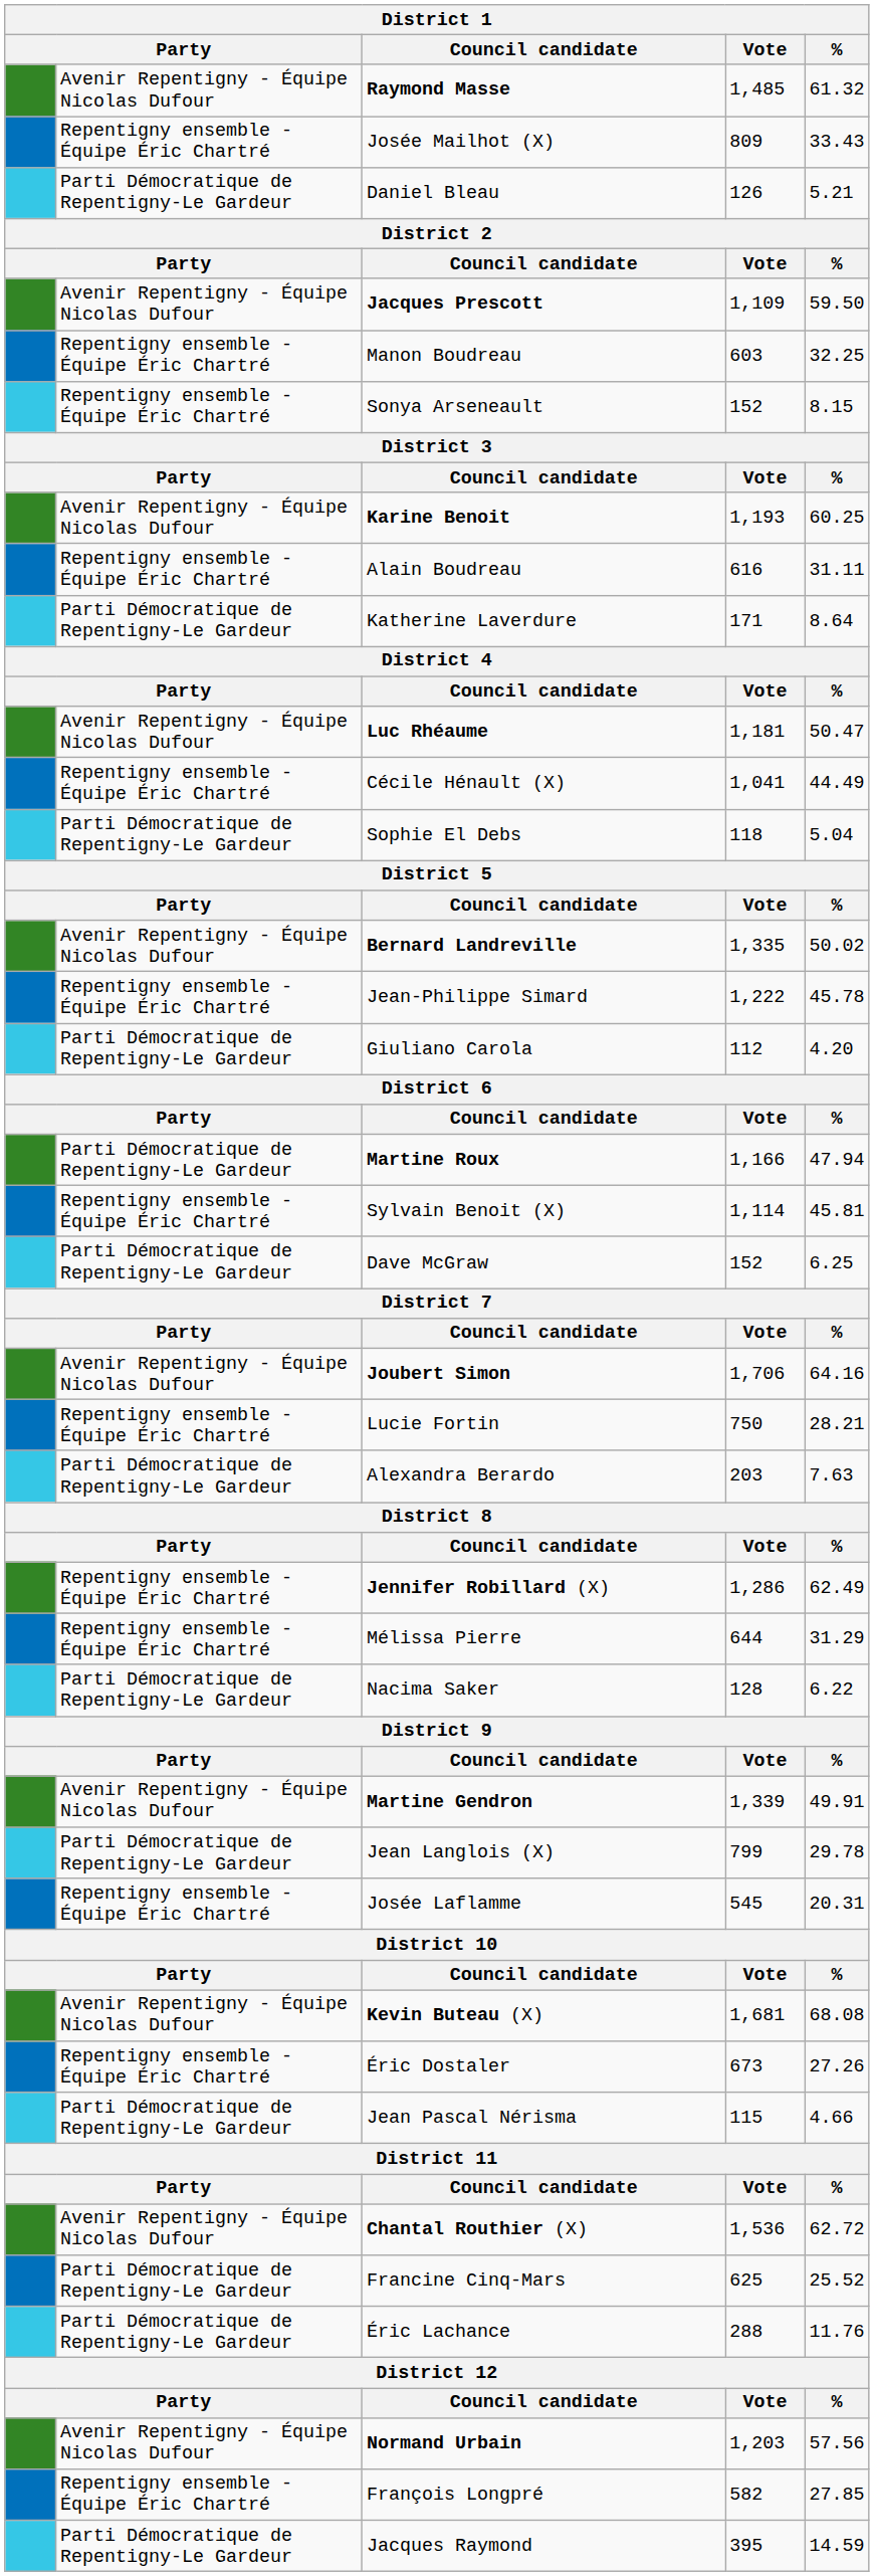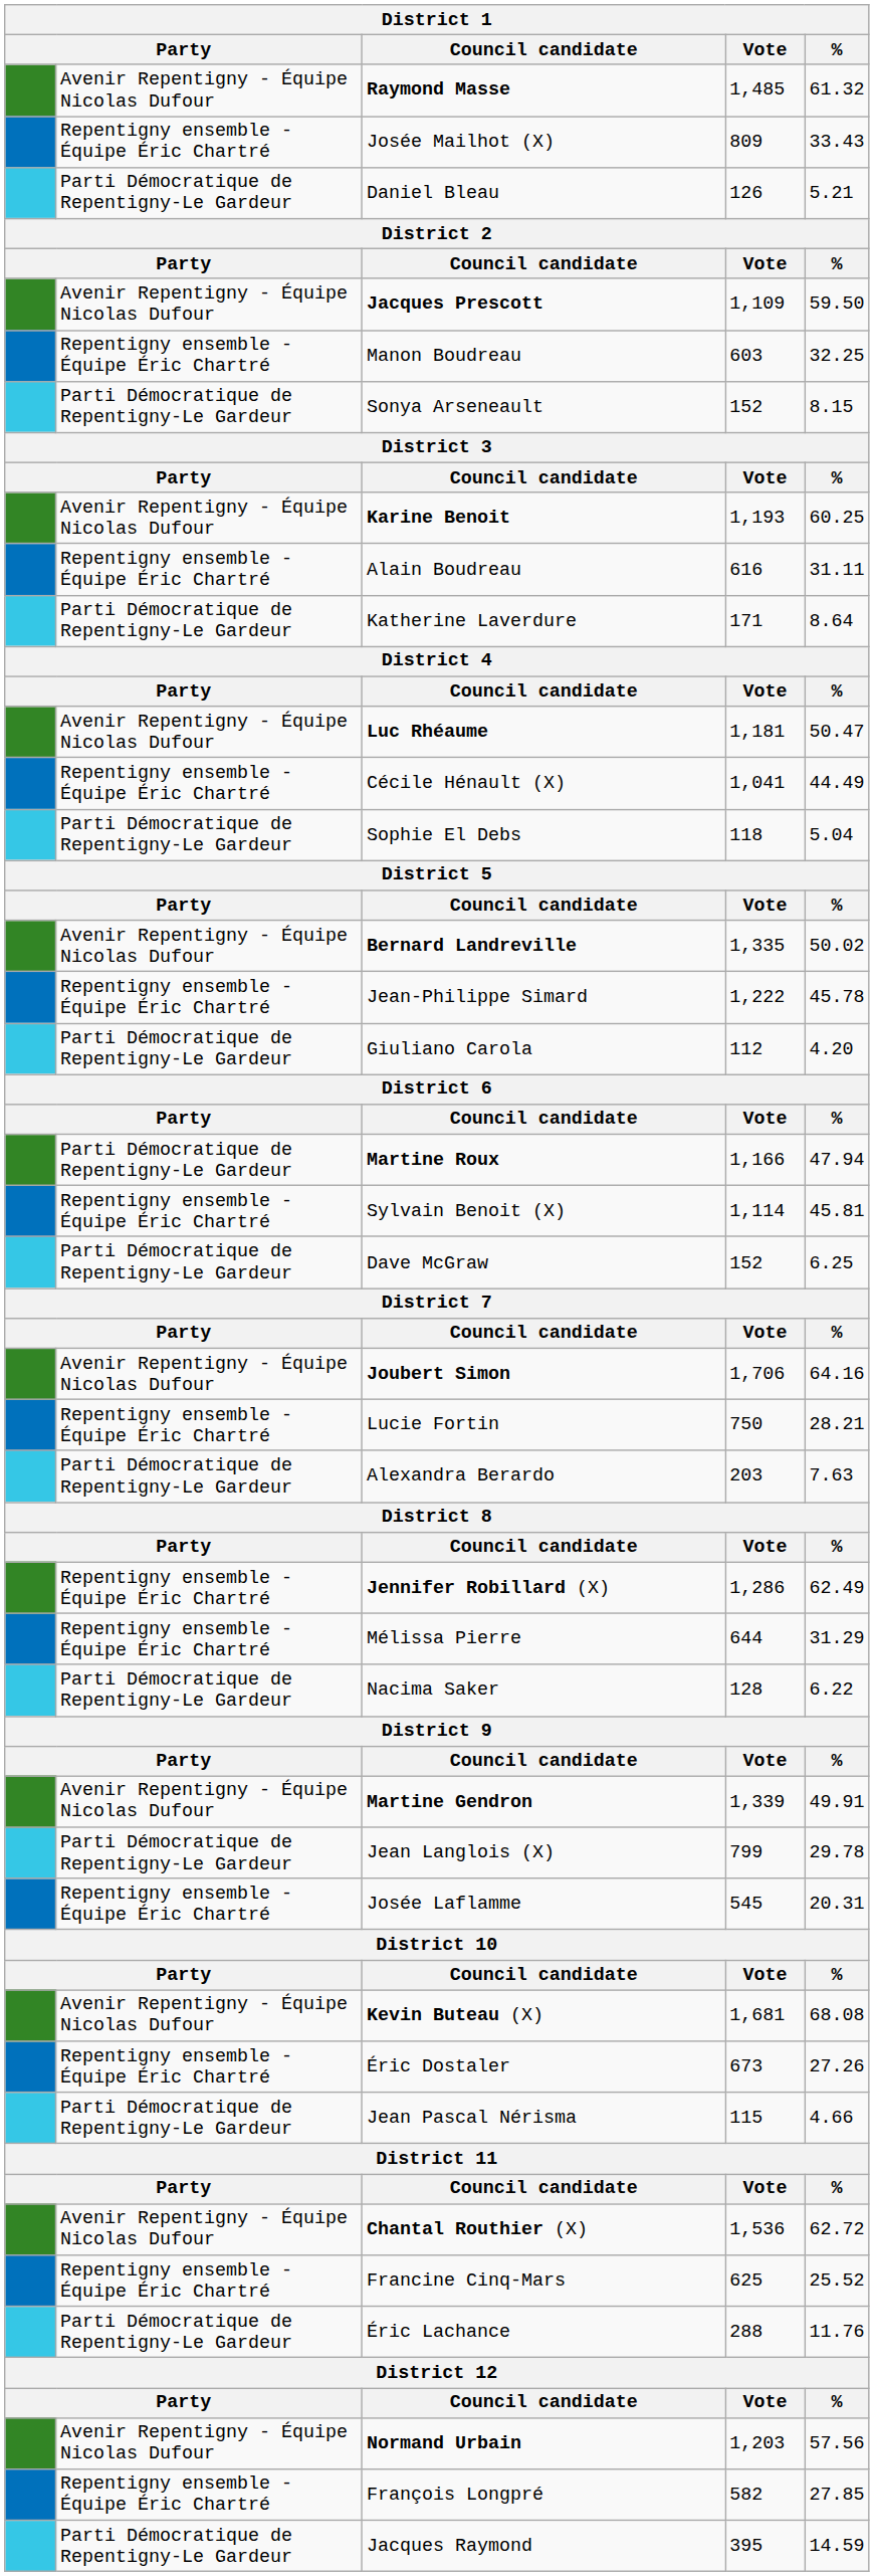Sonya Arseneault | column 2: Repentigny ensemble - Équipe Éric Chartré -> Parti Démocratique de Repentigny-Le Gardeur
Francine Cinq-Mars | column 2: Parti Démocratique de Repentigny-Le Gardeur -> Repentigny ensemble - Équipe Éric Chartré
